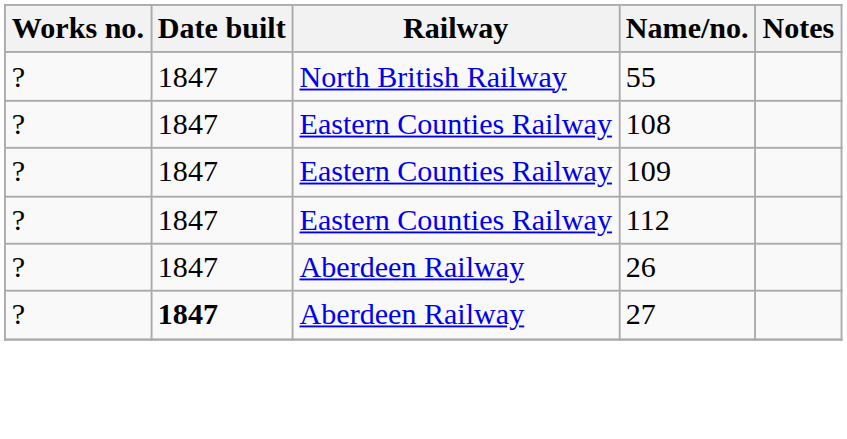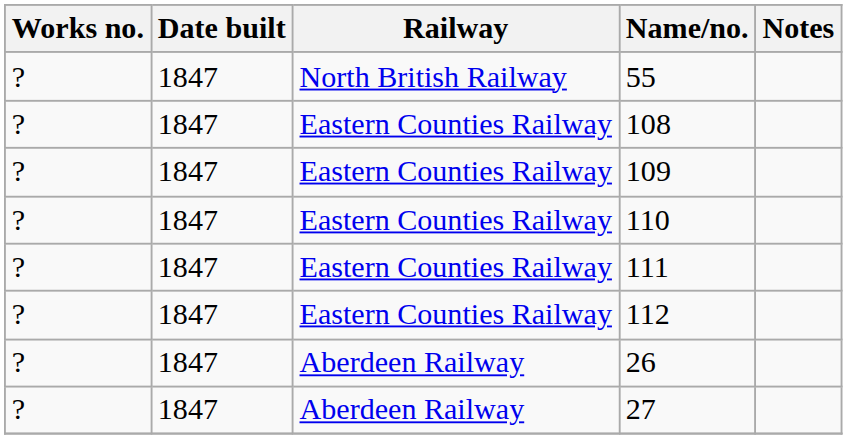+ row: ? | 1847 | Eastern Counties Railway | 110
+ row: ? | 1847 | Eastern Counties Railway | 111
27 | Date built: bold -> normal
